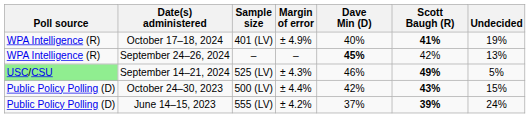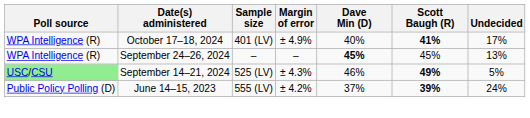October 17–18, 2024 | Undecided: 19% -> 17%
September 24–26, 2024 | Scott Baugh (R): 42% -> 45%
- row: Public Policy Polling (D) | October 24–30, 2023 | 500 (LV) | ± 4.4% | 42% | 43% | 15%
